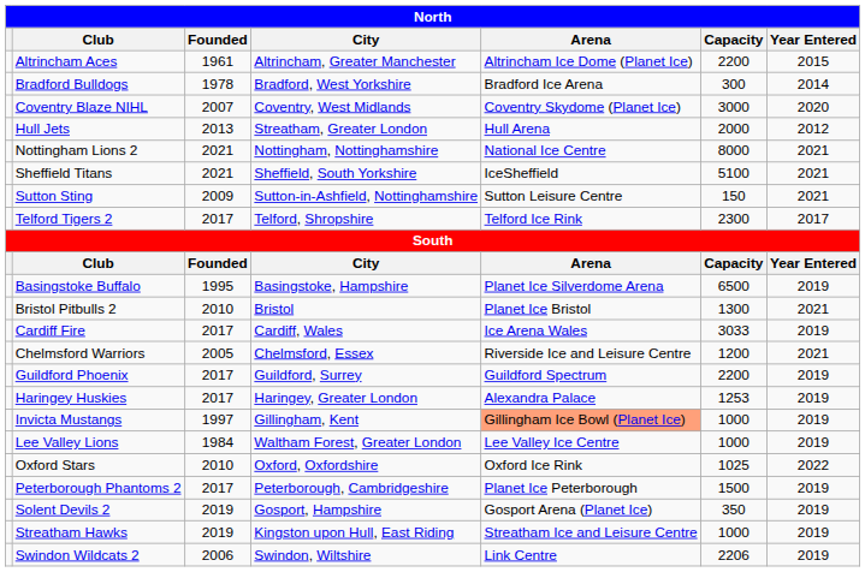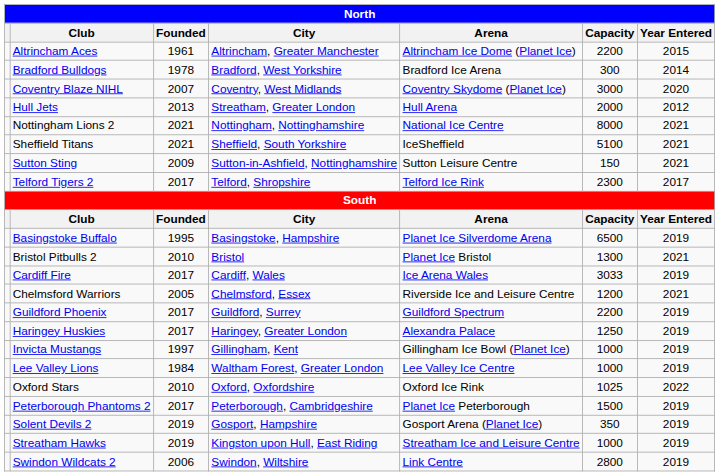Haringey Huskies | Capacity: 1253 -> 1250
Invicta Mustangs | Arena: lightsalmon background -> no background
Swindon Wildcats 2 | Capacity: 2206 -> 2800
